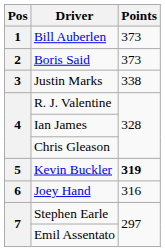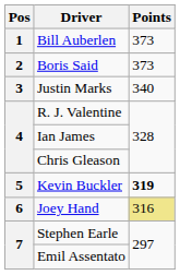Justin Marks | Points: 338 -> 340
Joey Hand | Points: no background -> khaki background
